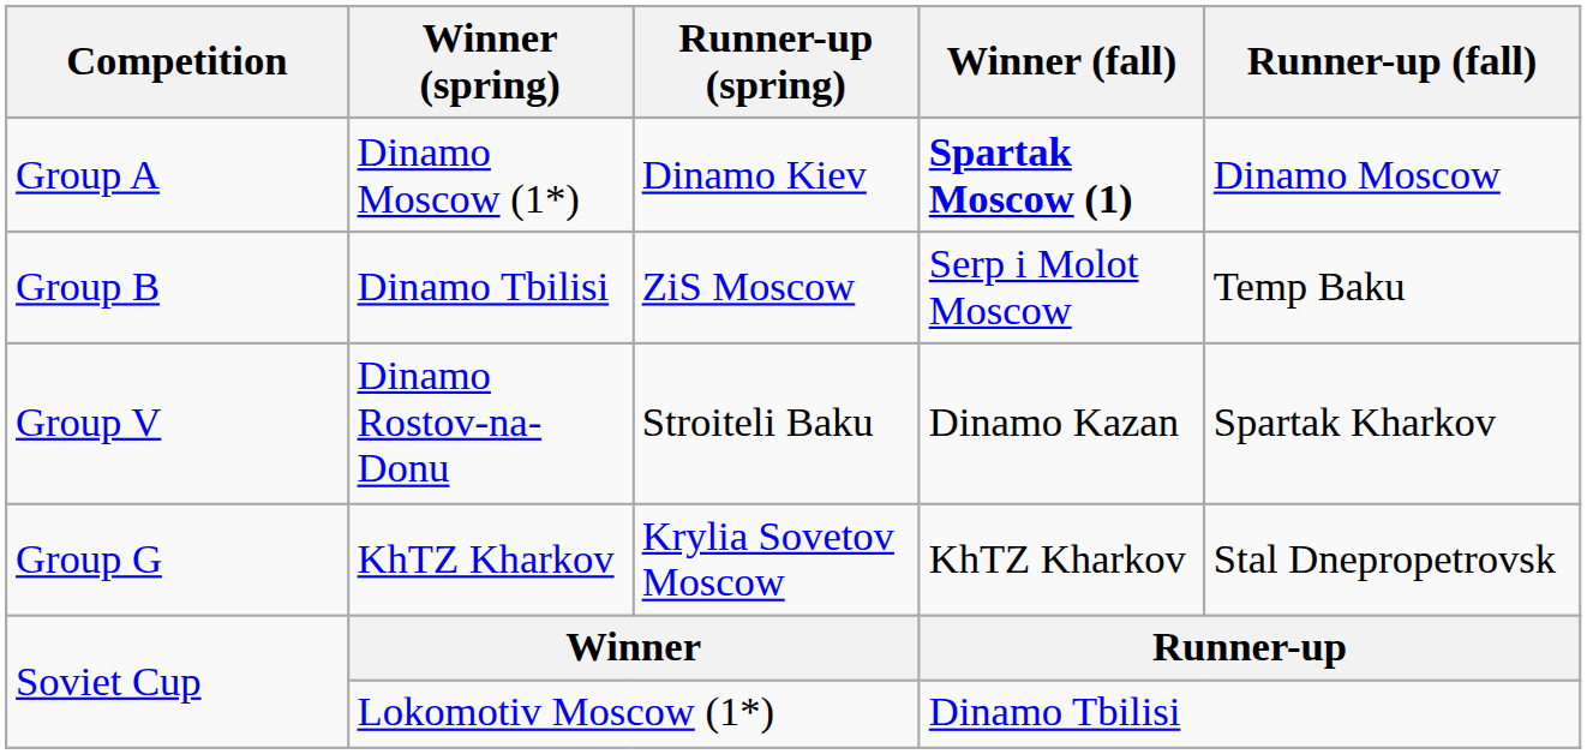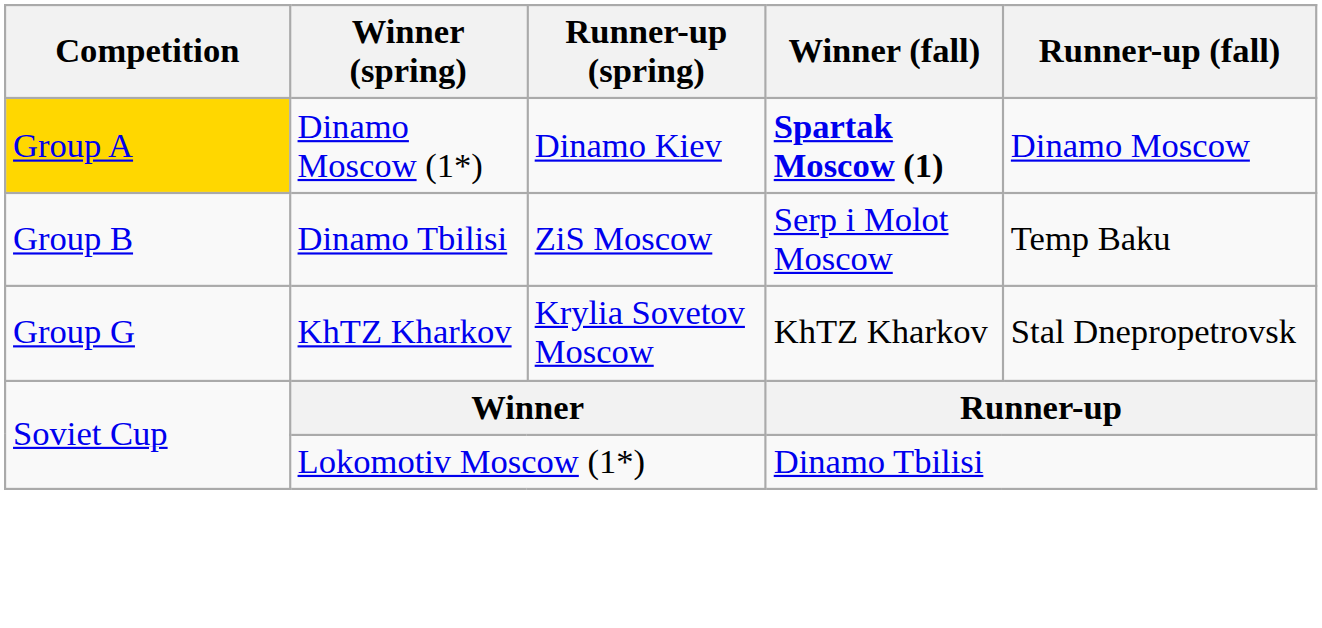Dinamo Moscow (1*) | Competition: no background -> gold background
- row: Group V | Dinamo Rostov-na-Donu | Stroiteli Baku | Dinamo Kazan | Spartak Kharkov
